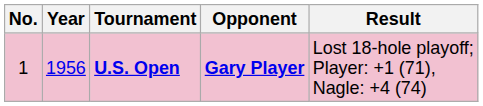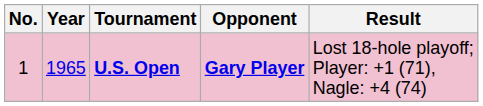U.S. Open | Year: 1956 -> 1965
